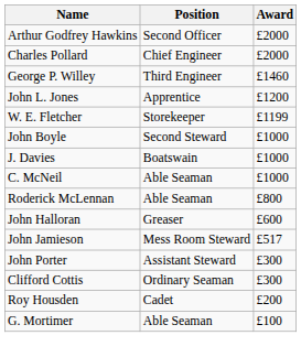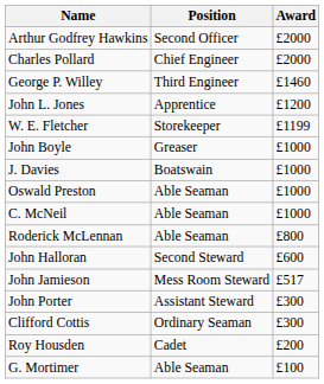John Boyle | Position: Second Steward -> Greaser
+ row: Oswald Preston | Able Seaman | £1000
John Halloran | Position: Greaser -> Second Steward
